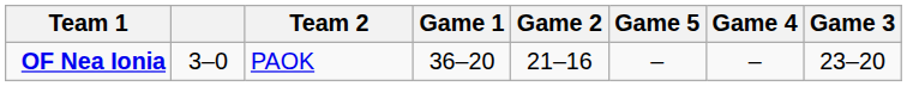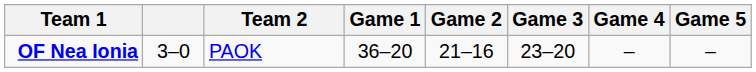columns swapped: Game 3 <-> Game 5
